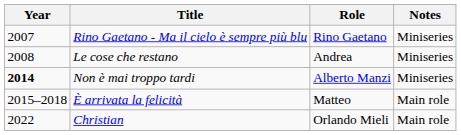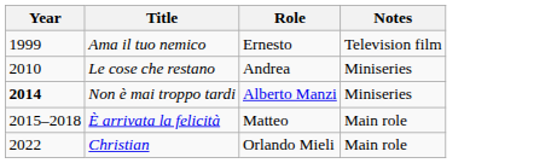+ row: 1999 | Ama il tuo nemico | Ernesto | Television film
- row: 2007 | Rino Gaetano - Ma il cielo è sempre più blu | Rino Gaetano | Miniseries
Le cose che restano | Year: 2008 -> 2010
